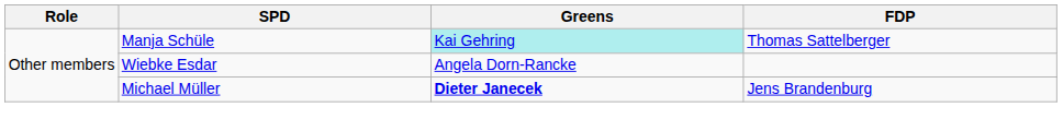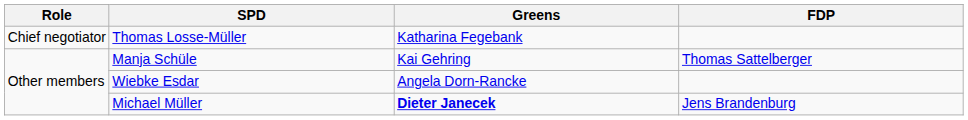+ row: Chief negotiator | Thomas Losse-Müller | Katharina Fegebank
Manja Schüle | Greens: paleturquoise background -> no background
